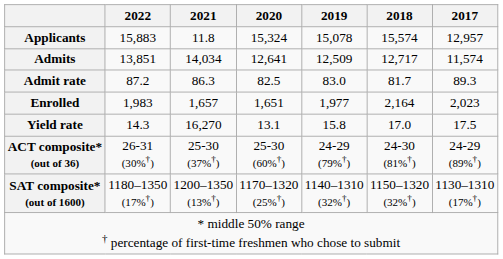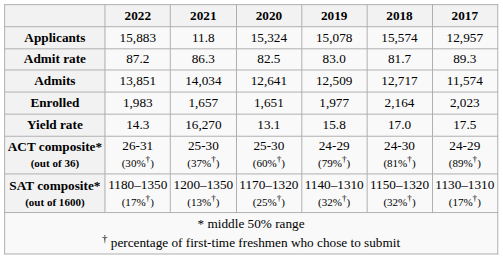rows swapped: Admits <-> Admit rate
